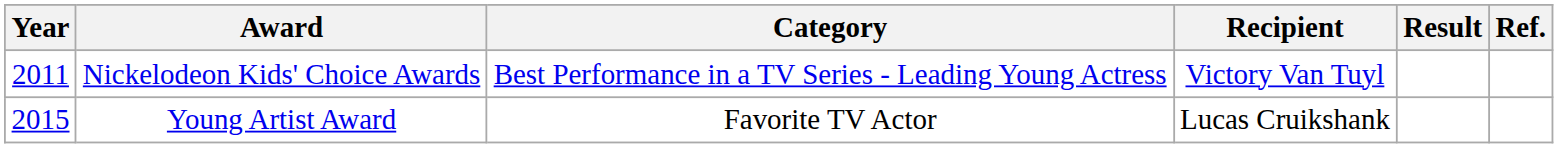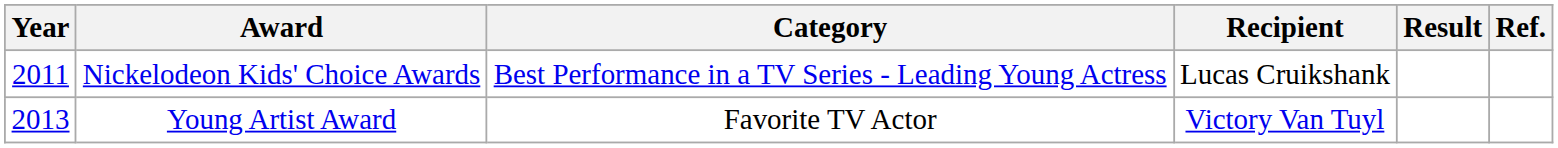Nickelodeon Kids' Choice Awards | Recipient: Victory Van Tuyl -> Lucas Cruikshank
Young Artist Award | Year: 2015 -> 2013
Young Artist Award | Recipient: Lucas Cruikshank -> Victory Van Tuyl
